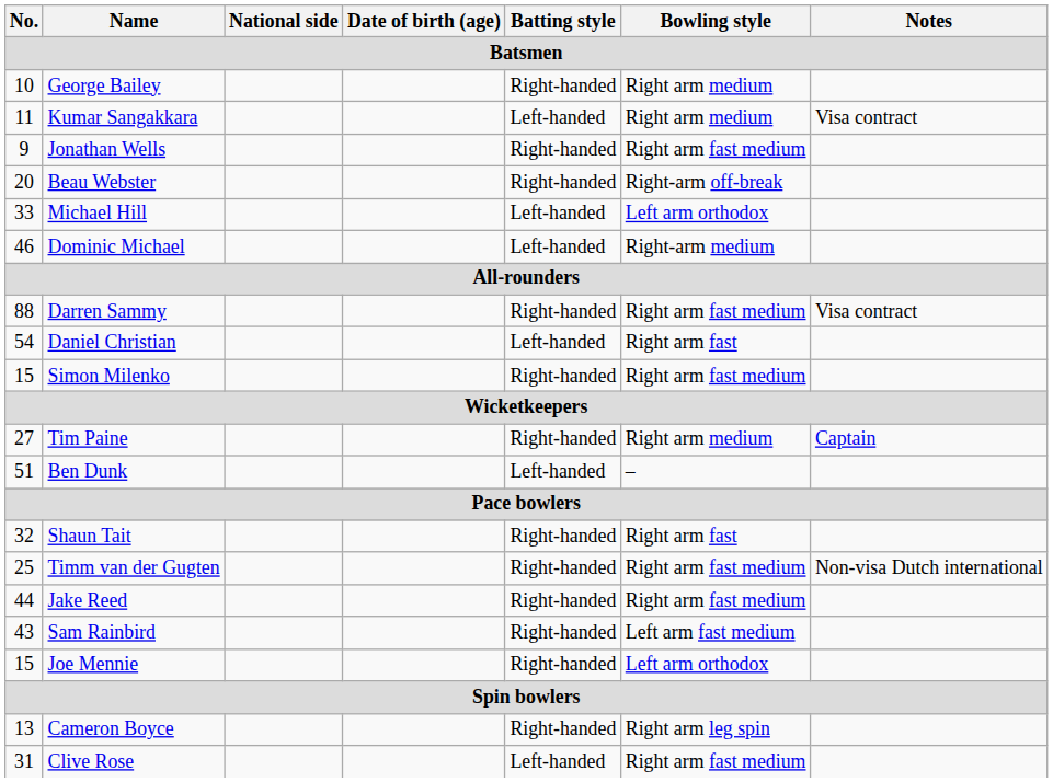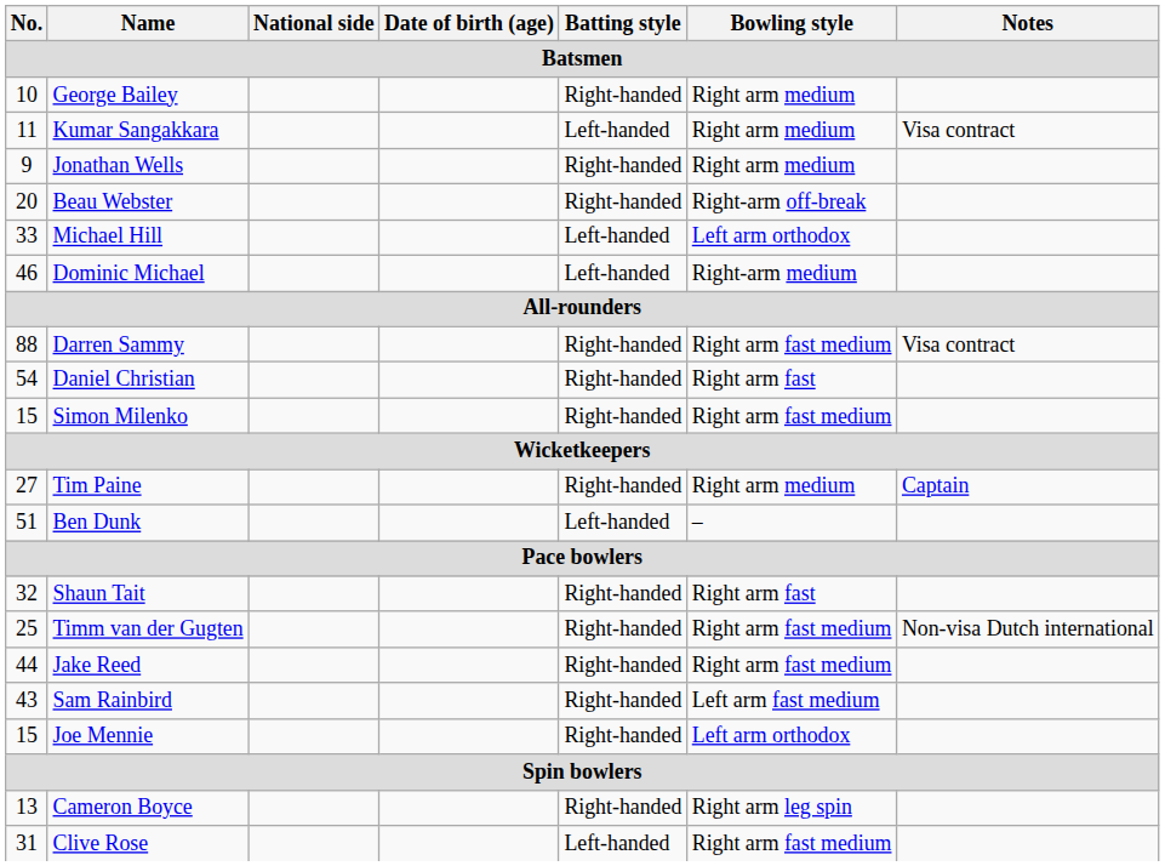Jonathan Wells | Bowling style: Right arm fast medium -> Right arm medium
Daniel Christian | Batting style: Left-handed -> Right-handed
